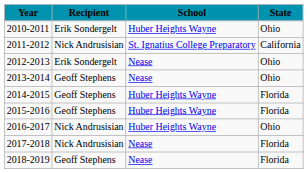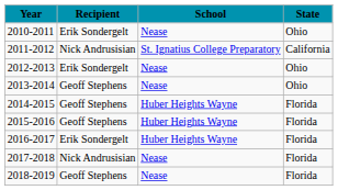2010-2011 | School: Huber Heights Wayne -> Nease
2016-2017 | Recipient: Nick Andrusisian -> Erik Sondergelt
2016-2017 | State: Ohio -> Florida
